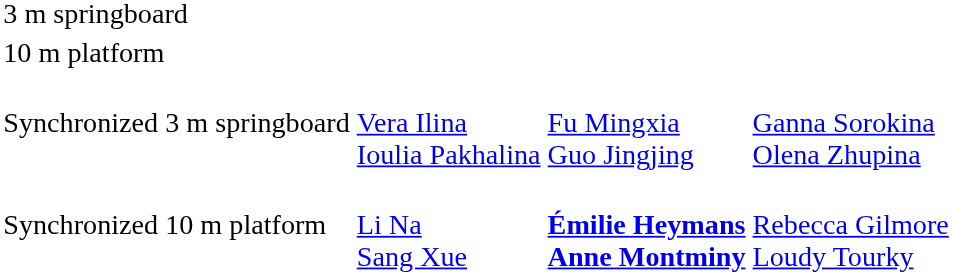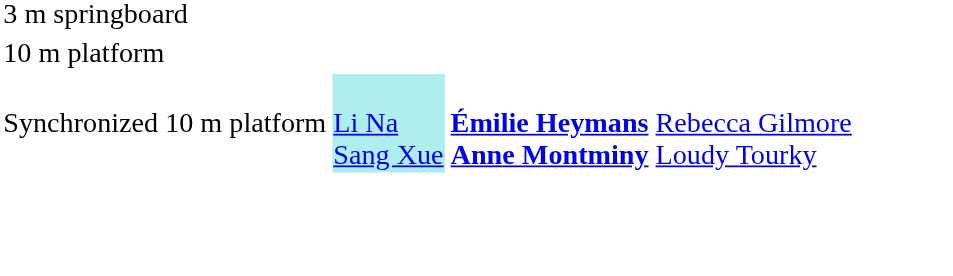- row: Synchronized 3 m springboard | Vera Ilina Ioulia Pakhalina | Fu Mingxia Guo Jingjing | Ganna Sorokina Olena Zhupina
Synchronized 10 m platform | column 2: no background -> paleturquoise background
